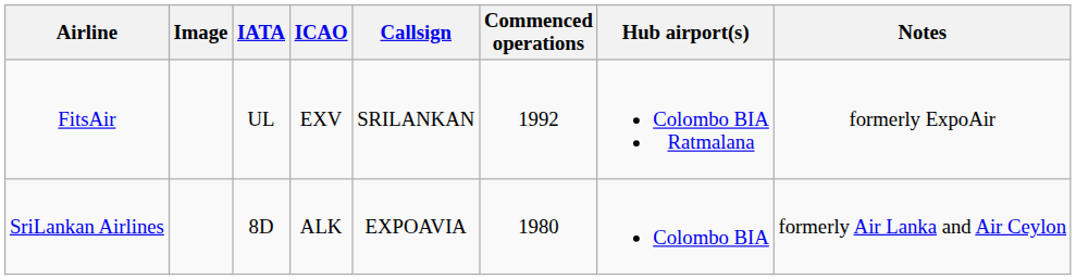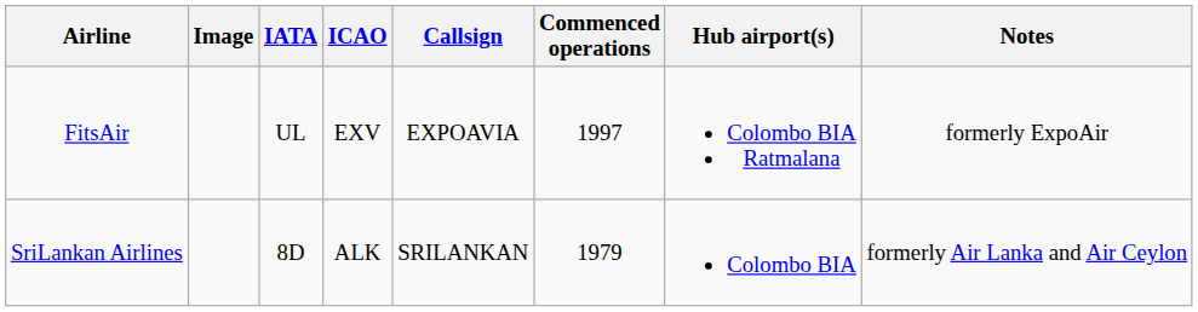FitsAir | Callsign: SRILANKAN -> EXPOAVIA
FitsAir | Commenced operations: 1992 -> 1997
SriLankan Airlines | Callsign: EXPOAVIA -> SRILANKAN
SriLankan Airlines | Commenced operations: 1980 -> 1979
